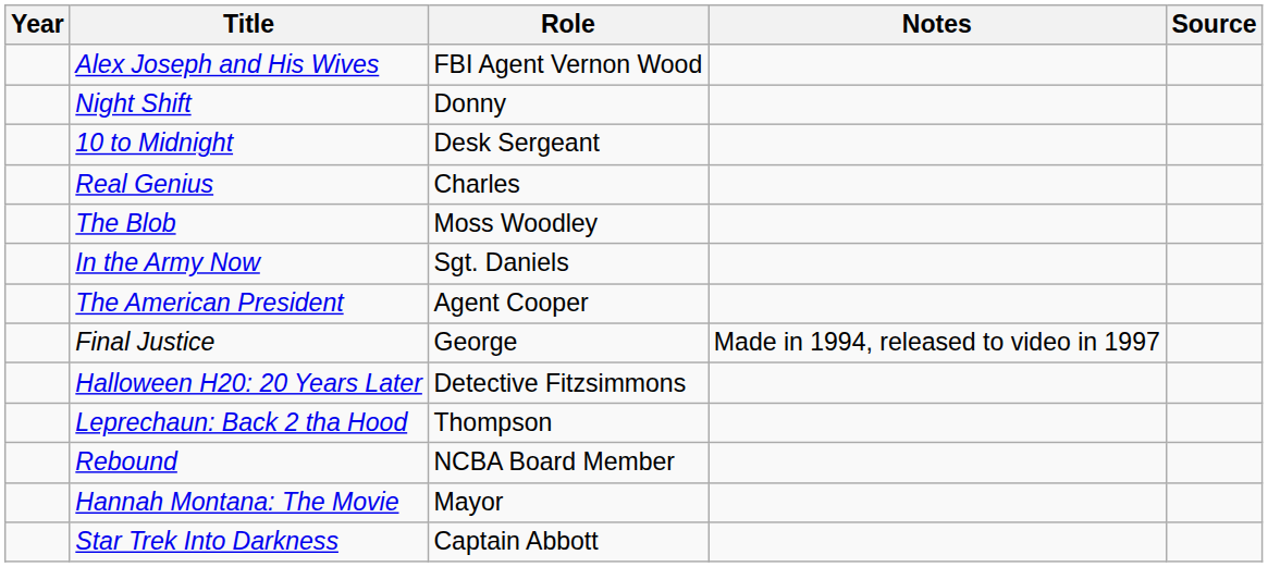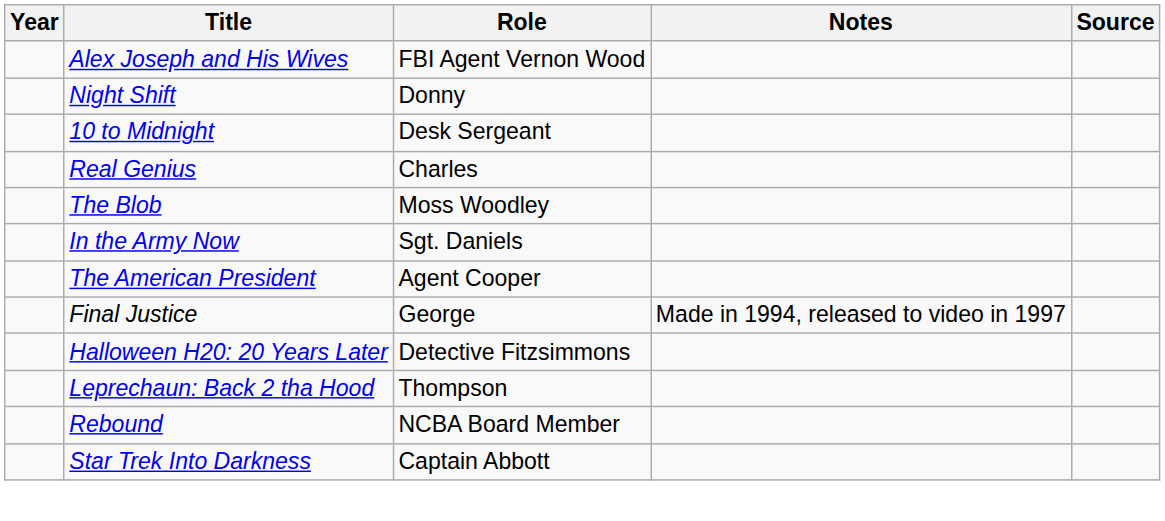- row: Hannah Montana: The Movie | Mayor
